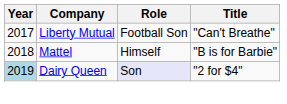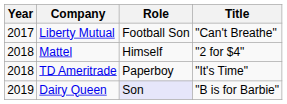Mattel | Title: "B is for Barbie" -> "2 for $4"
+ row: 2018 | TD Ameritrade | Paperboy | "It's Time"
Dairy Queen | Year: lightblue background -> no background
Dairy Queen | Title: "2 for $4" -> "B is for Barbie"
